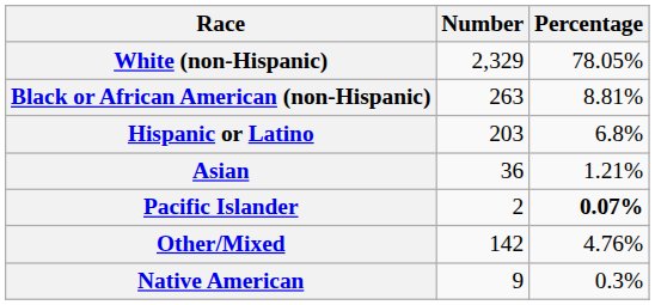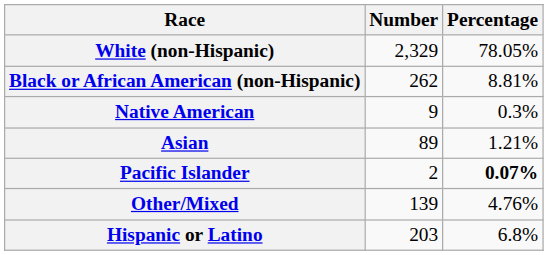Black or African American (non-Hispanic) | Number: 263 -> 262
rows swapped: Native American <-> Hispanic or Latino
Asian | Number: 36 -> 89
Other/Mixed | Number: 142 -> 139
